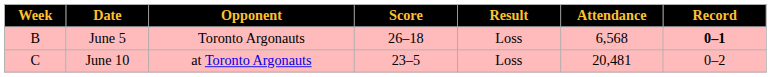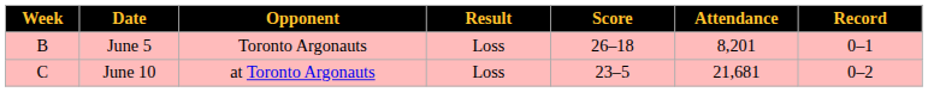columns swapped: Score <-> Result
June 5 | Attendance: 6,568 -> 8,201
June 5 | Record: bold -> normal
June 10 | Attendance: 20,481 -> 21,681
